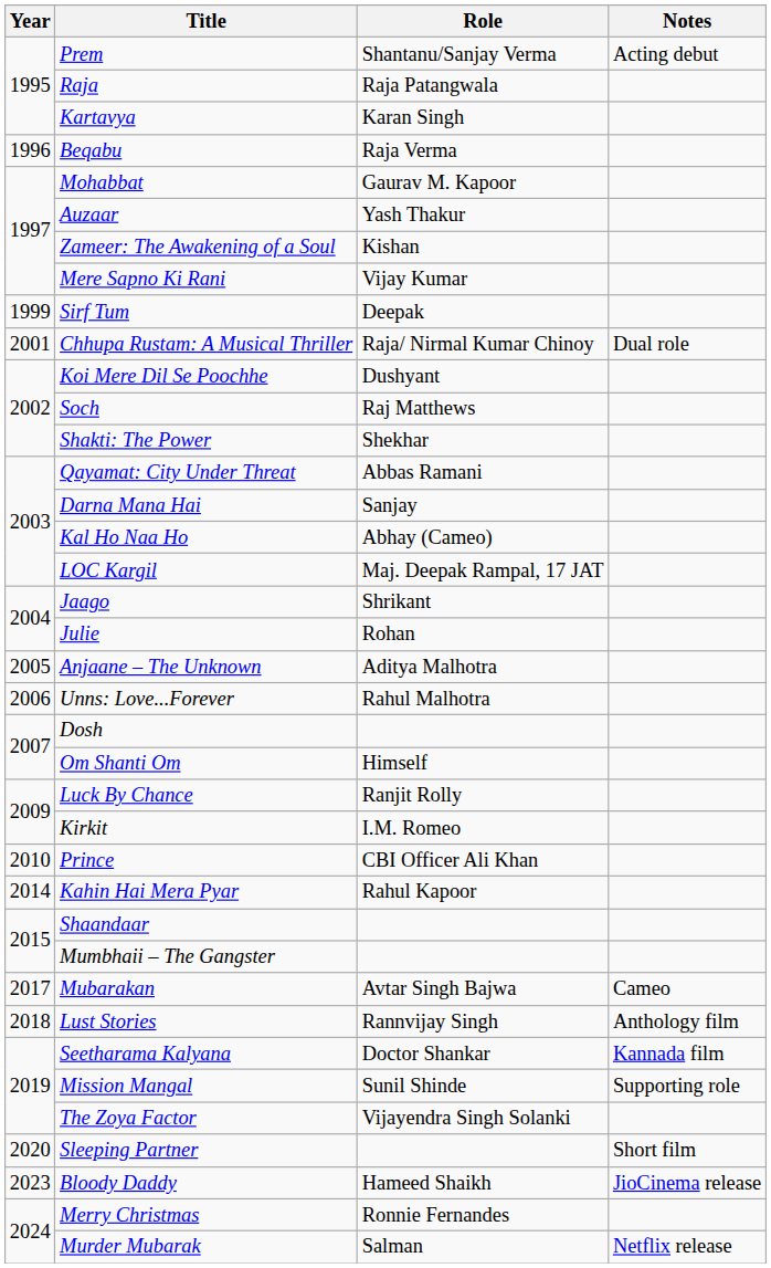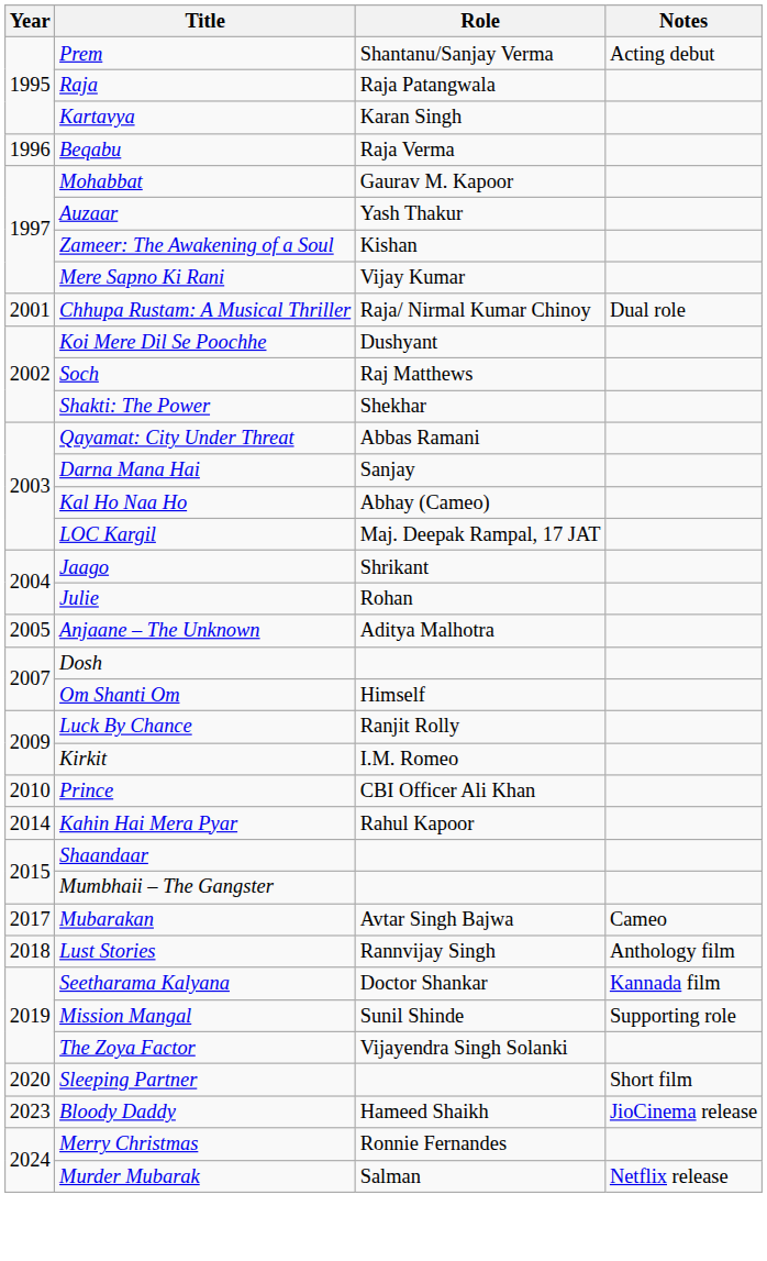- row: 1999 | Sirf Tum | Deepak
- row: 2006 | Unns: Love...Forever | Rahul Malhotra
